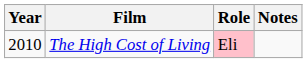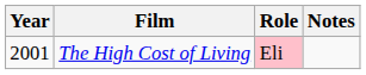The High Cost of Living | Year: 2010 -> 2001
